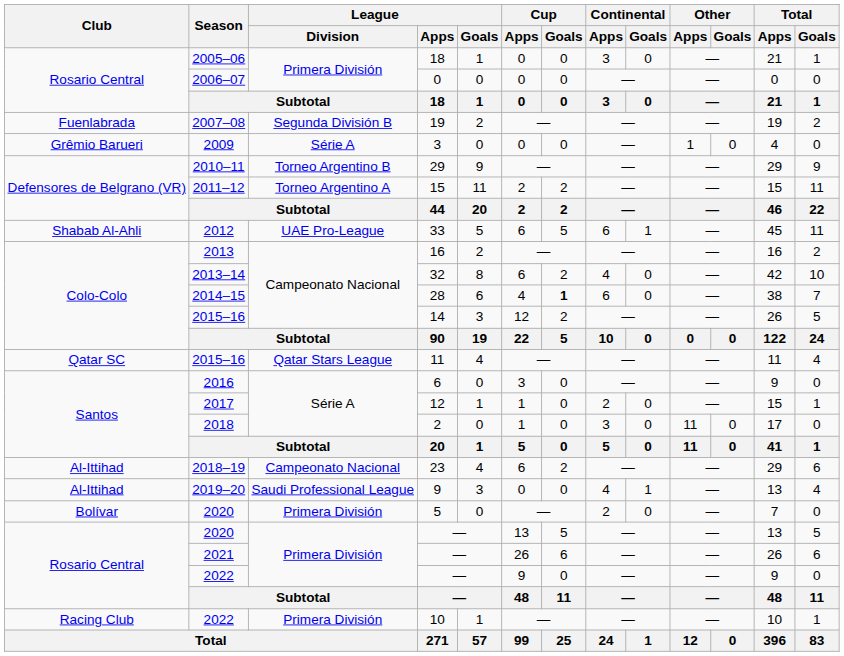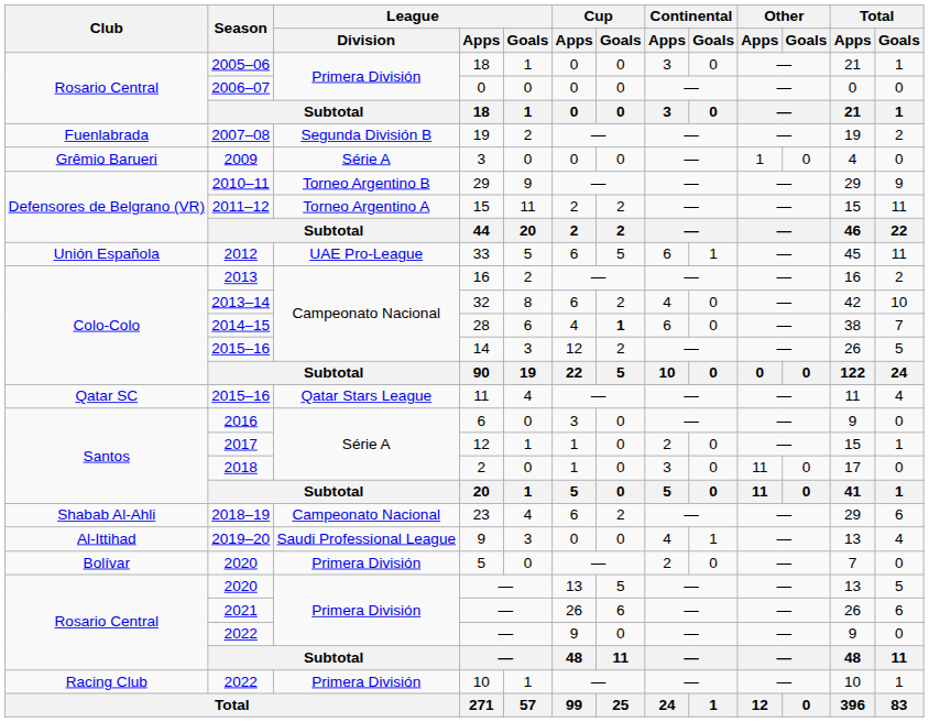33 | Club: Shabab Al-Ahli -> Unión Española
23 | Club: Al-Ittihad -> Shabab Al-Ahli
